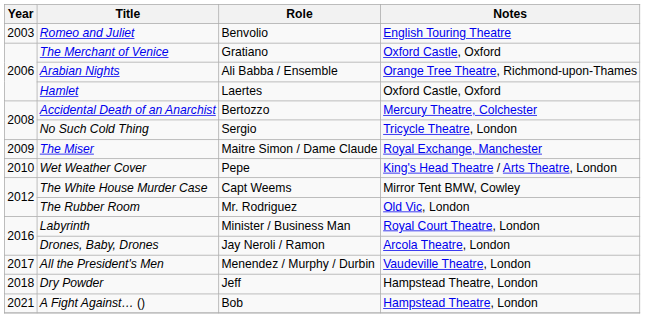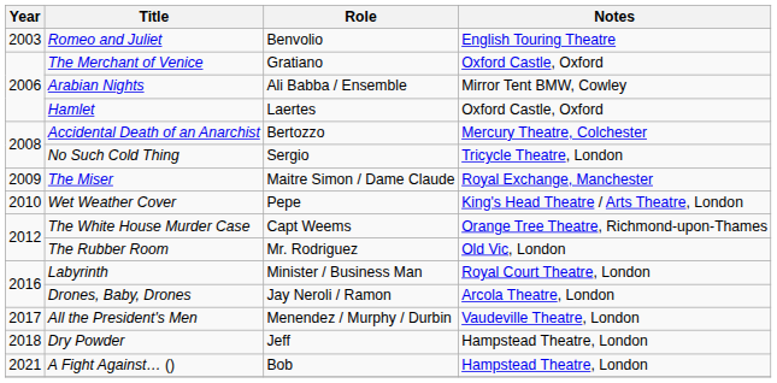Arabian Nights | Notes: Orange Tree Theatre, Richmond-upon-Thames -> Mirror Tent BMW, Cowley
The White House Murder Case | Notes: Mirror Tent BMW, Cowley -> Orange Tree Theatre, Richmond-upon-Thames
